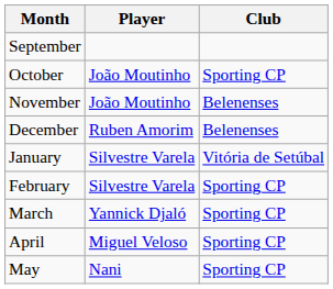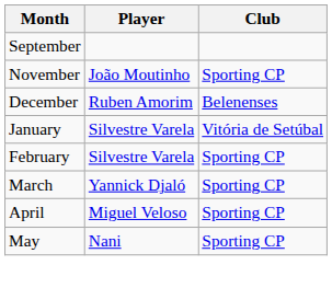- row: October | João Moutinho | Sporting CP
November | Club: Belenenses -> Sporting CP
